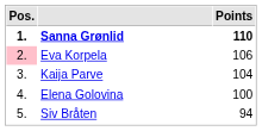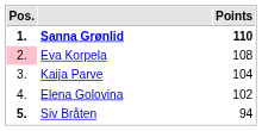Eva Korpela | Points: 106 -> 108
Elena Golovina | Points: 100 -> 102
Siv Bråten | Pos.: normal -> bold
